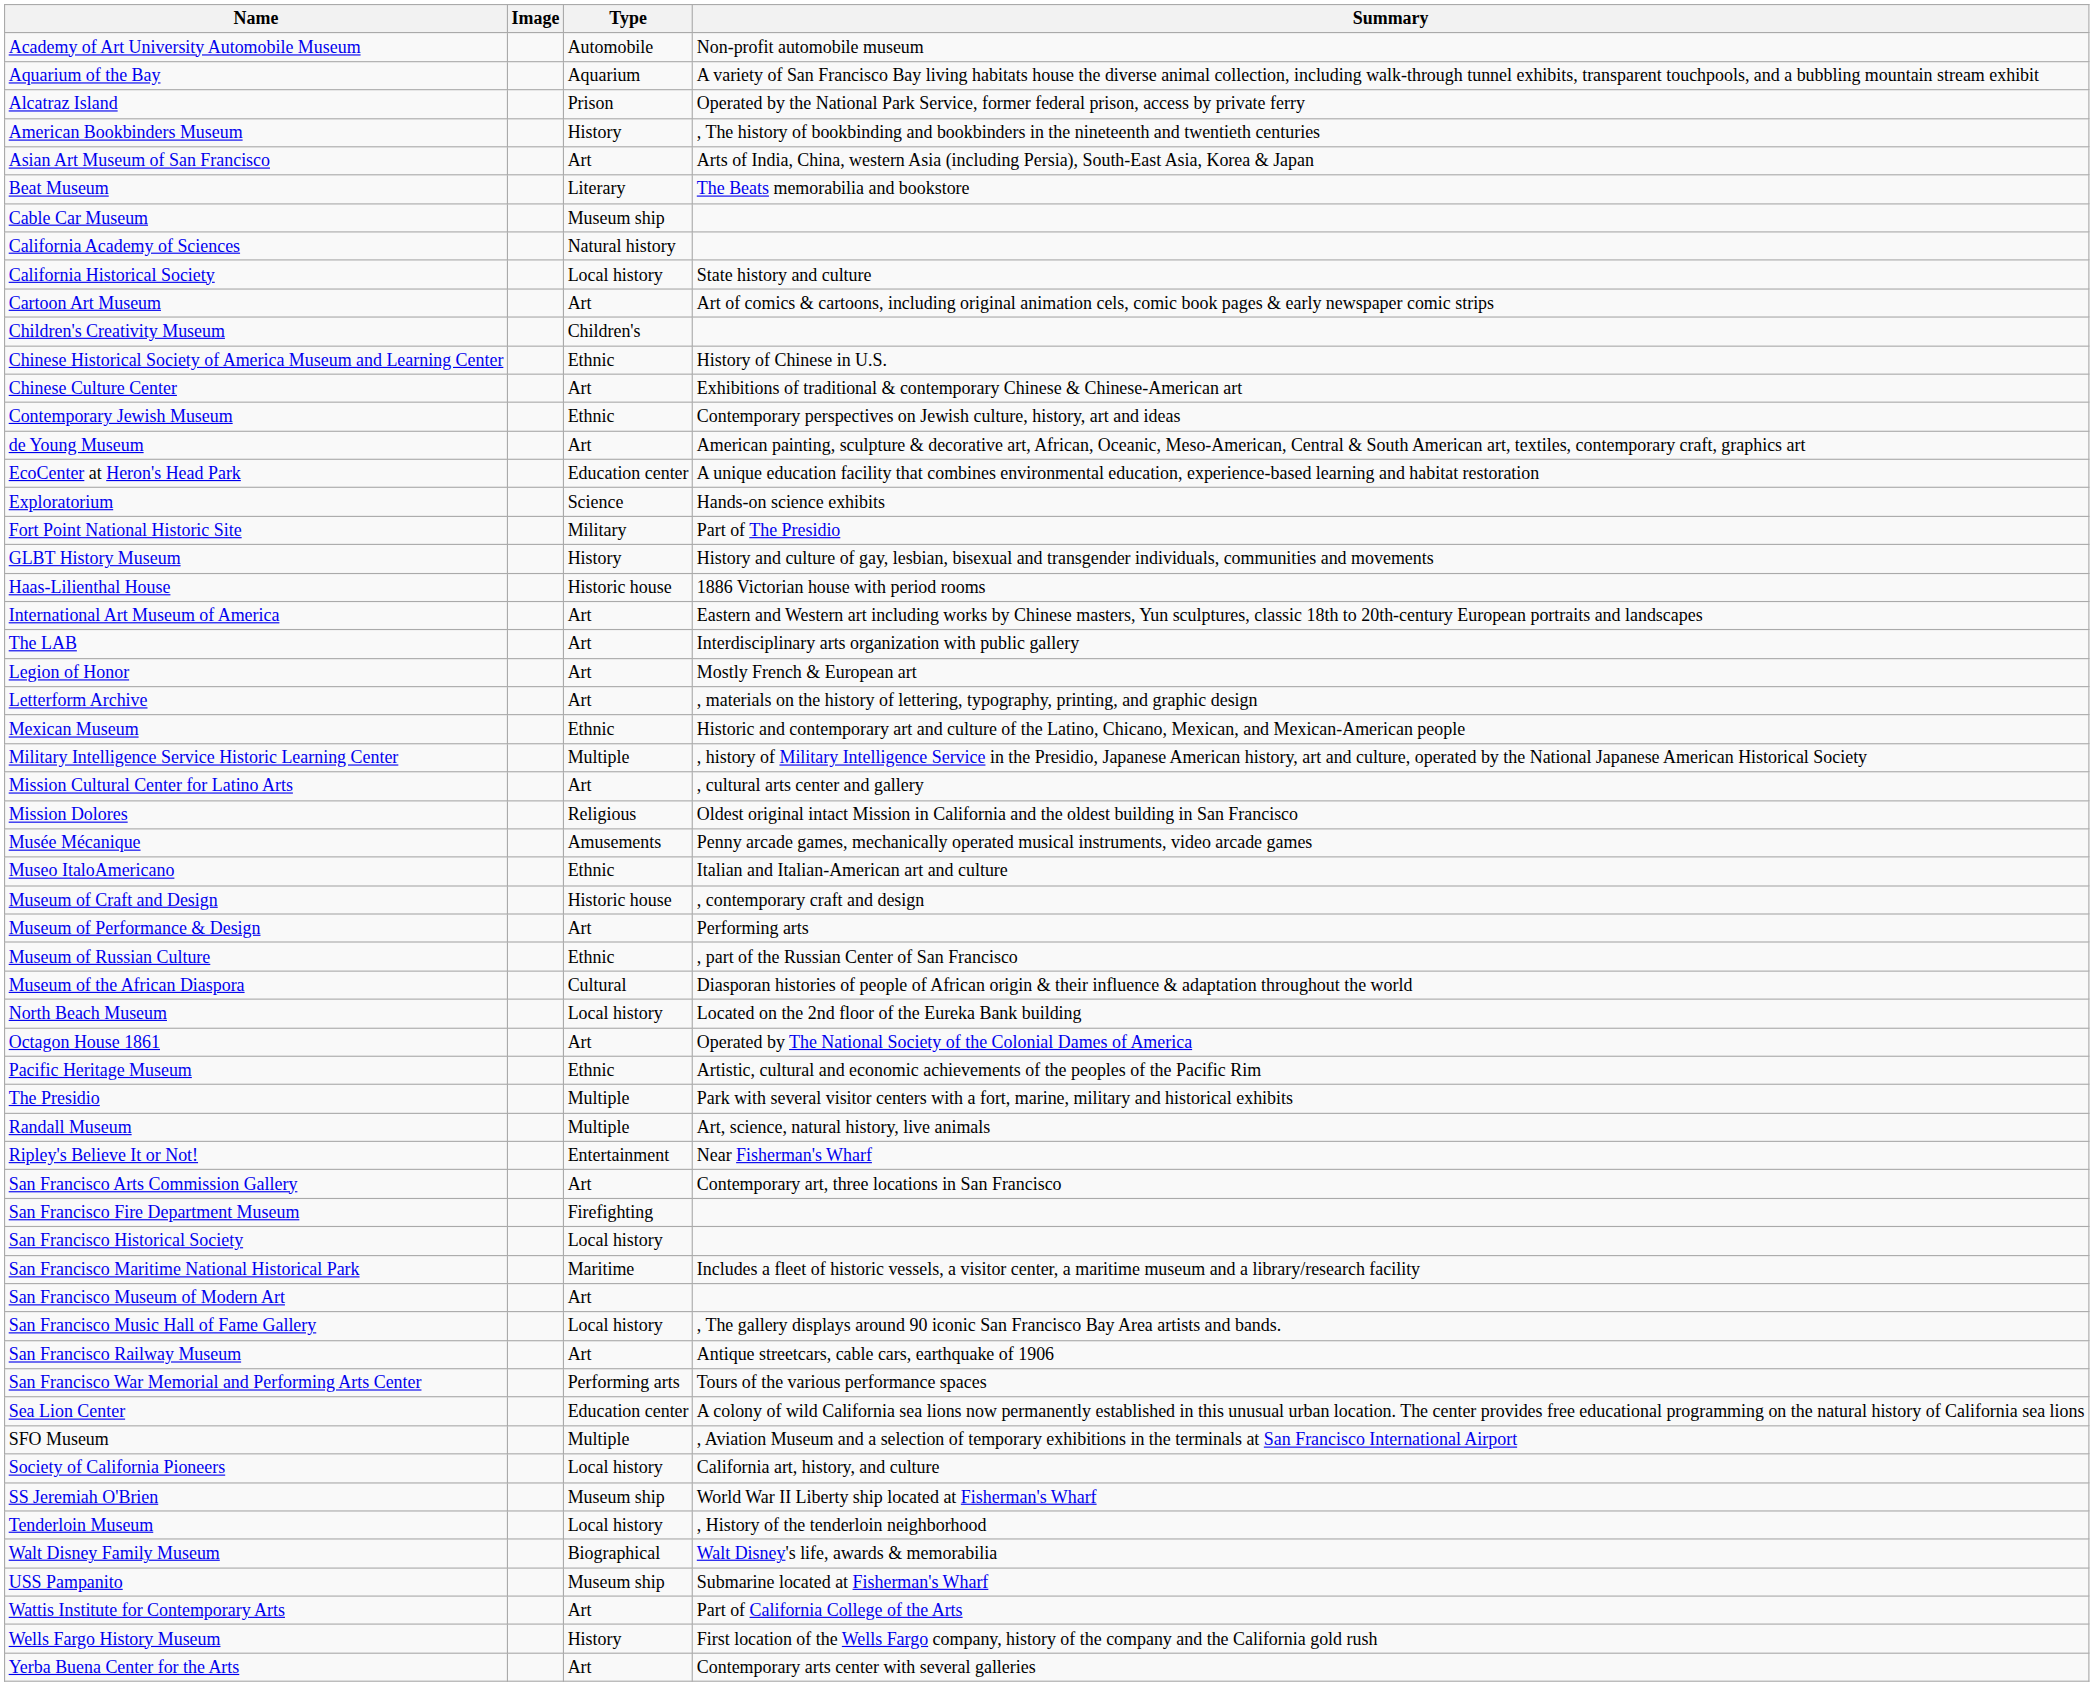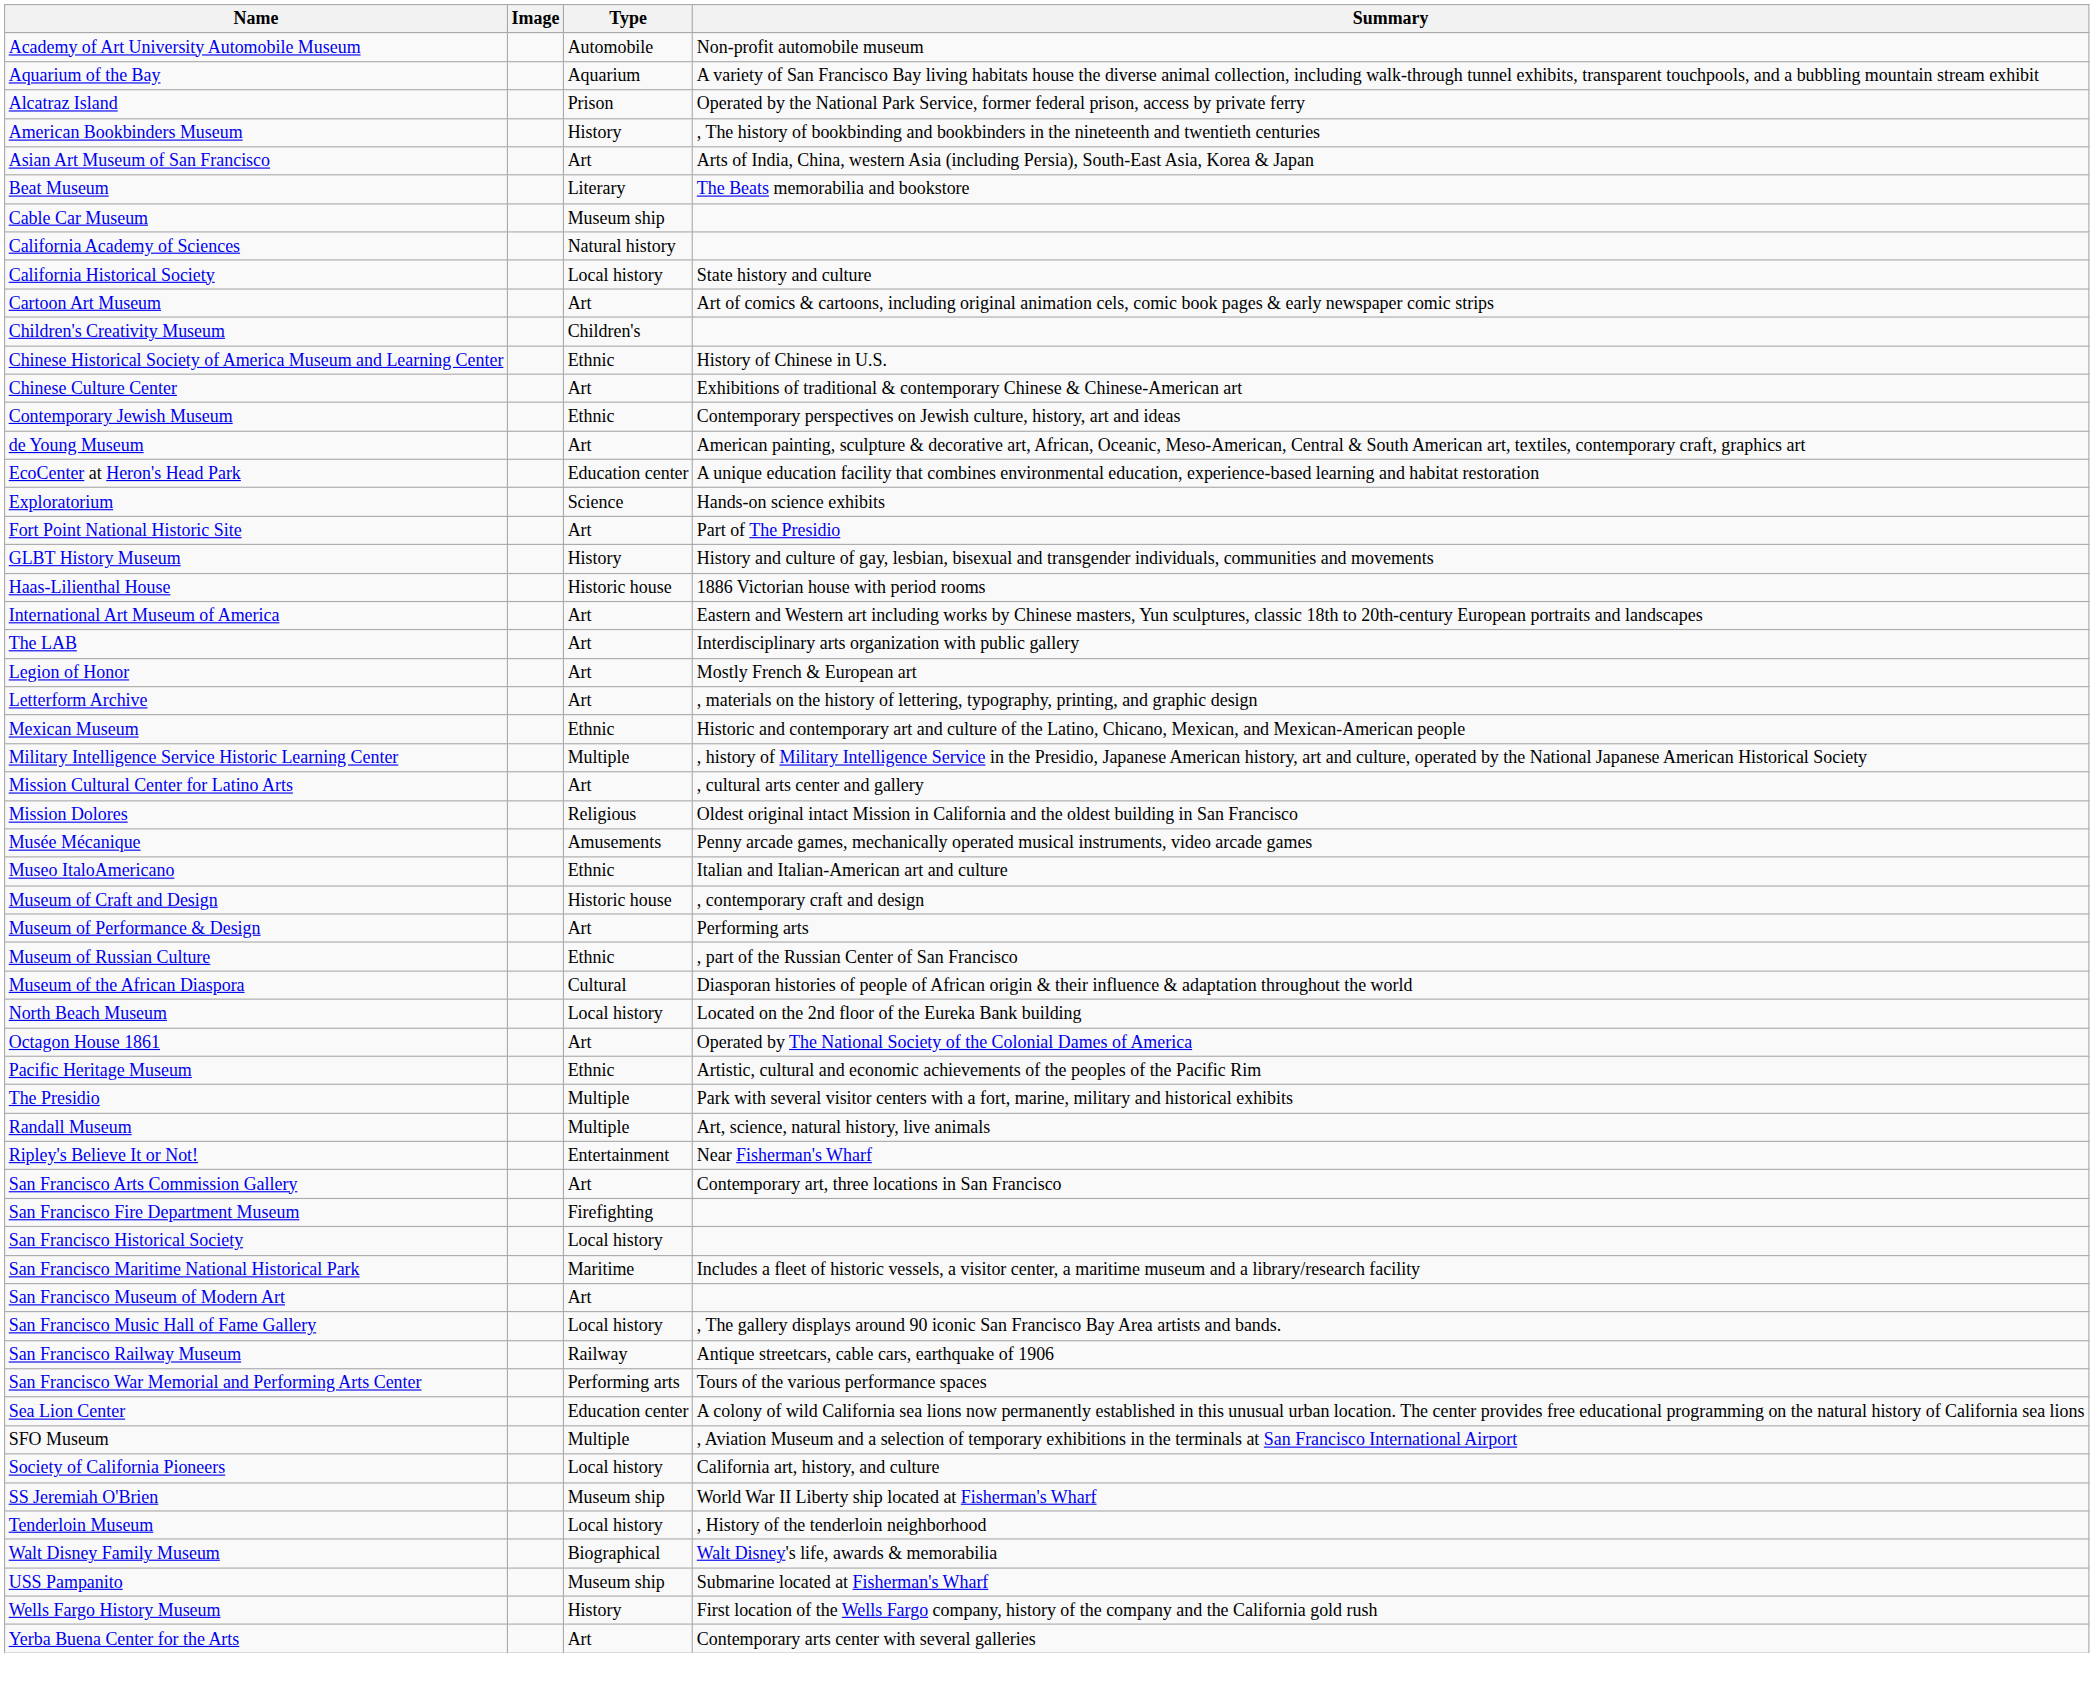Fort Point National Historic Site | Type: Military -> Art
San Francisco Railway Museum | Type: Art -> Railway
- row: Wattis Institute for Contemporary Arts | Art | Part of California College of the Arts
